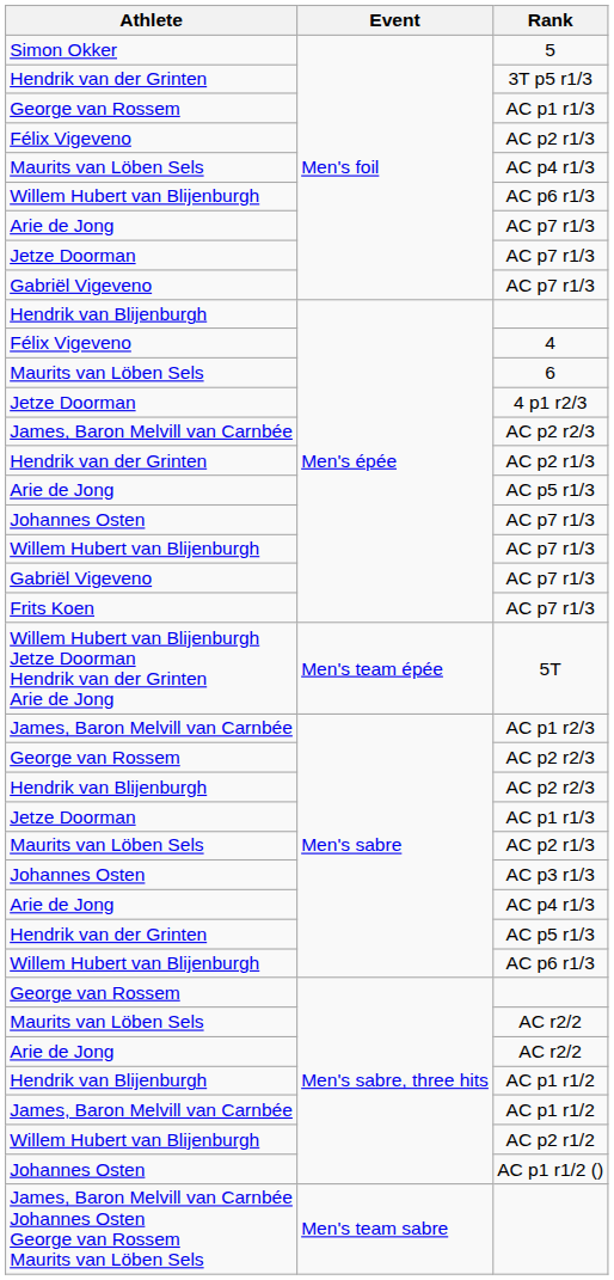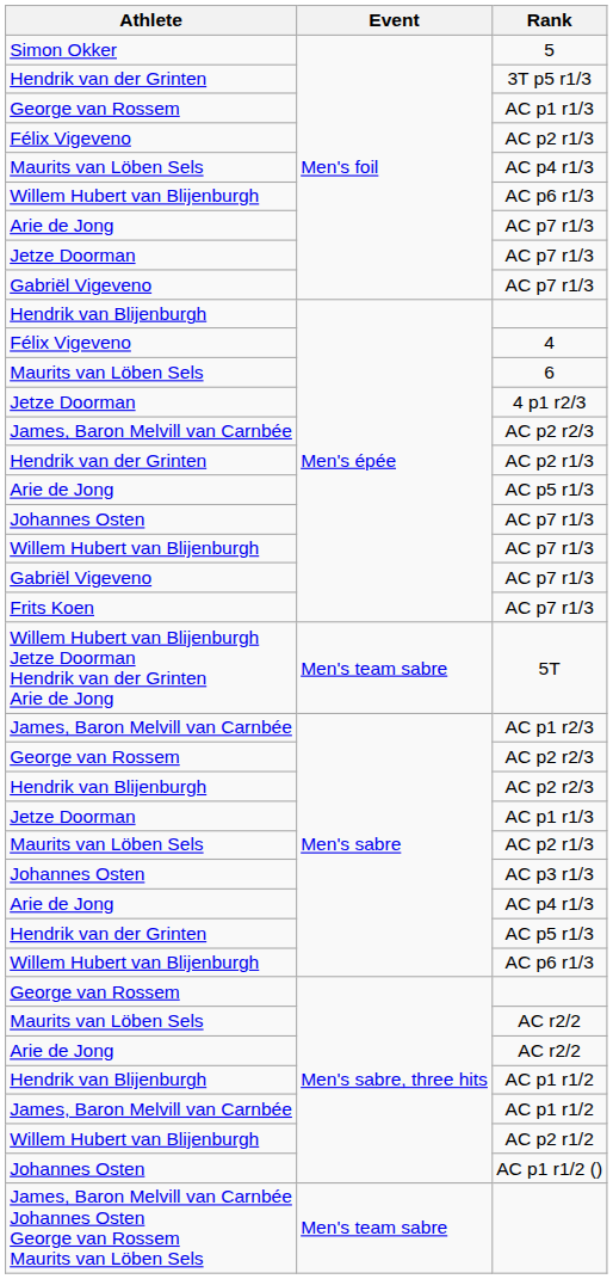5T | Event: Men's team épée -> Men's team sabre
